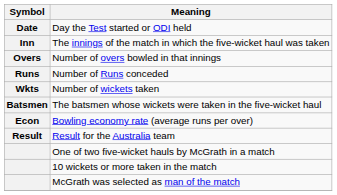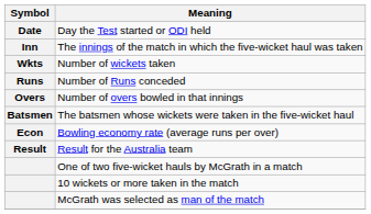rows swapped: Number of overs bowled in that innings <-> Number of wickets taken
